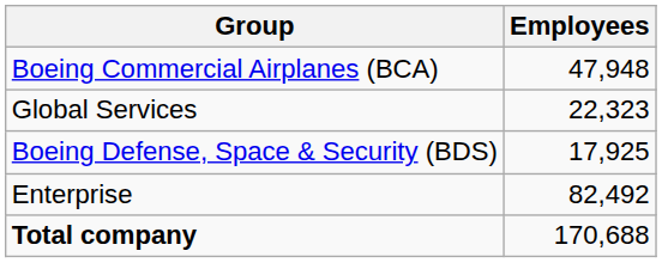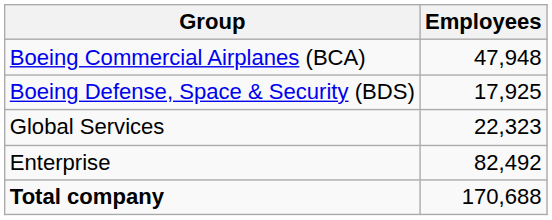rows swapped: Boeing Defense, Space & Security (BDS) <-> Global Services
